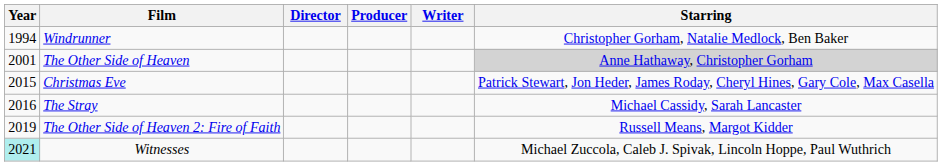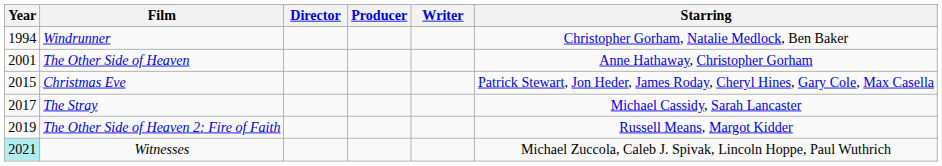The Other Side of Heaven | Starring: lightgrey background -> no background
The Stray | Year: 2016 -> 2017
